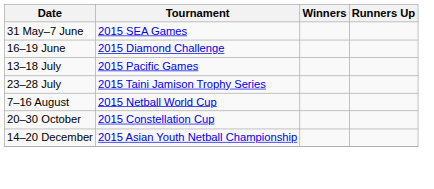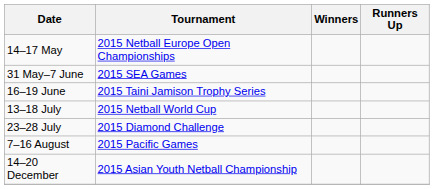+ row: 14–17 May | 2015 Netball Europe Open Championships
16–19 June | Tournament: 2015 Diamond Challenge -> 2015 Taini Jamison Trophy Series
13–18 July | Tournament: 2015 Pacific Games -> 2015 Netball World Cup
23–28 July | Tournament: 2015 Taini Jamison Trophy Series -> 2015 Diamond Challenge
7–16 August | Tournament: 2015 Netball World Cup -> 2015 Pacific Games
- row: 20–30 October | 2015 Constellation Cup
